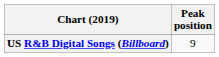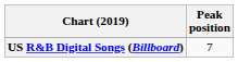US R&B Digital Songs (Billboard) | Peak position: 9 -> 7
